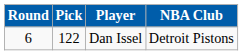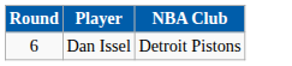- column: Pick | 122
